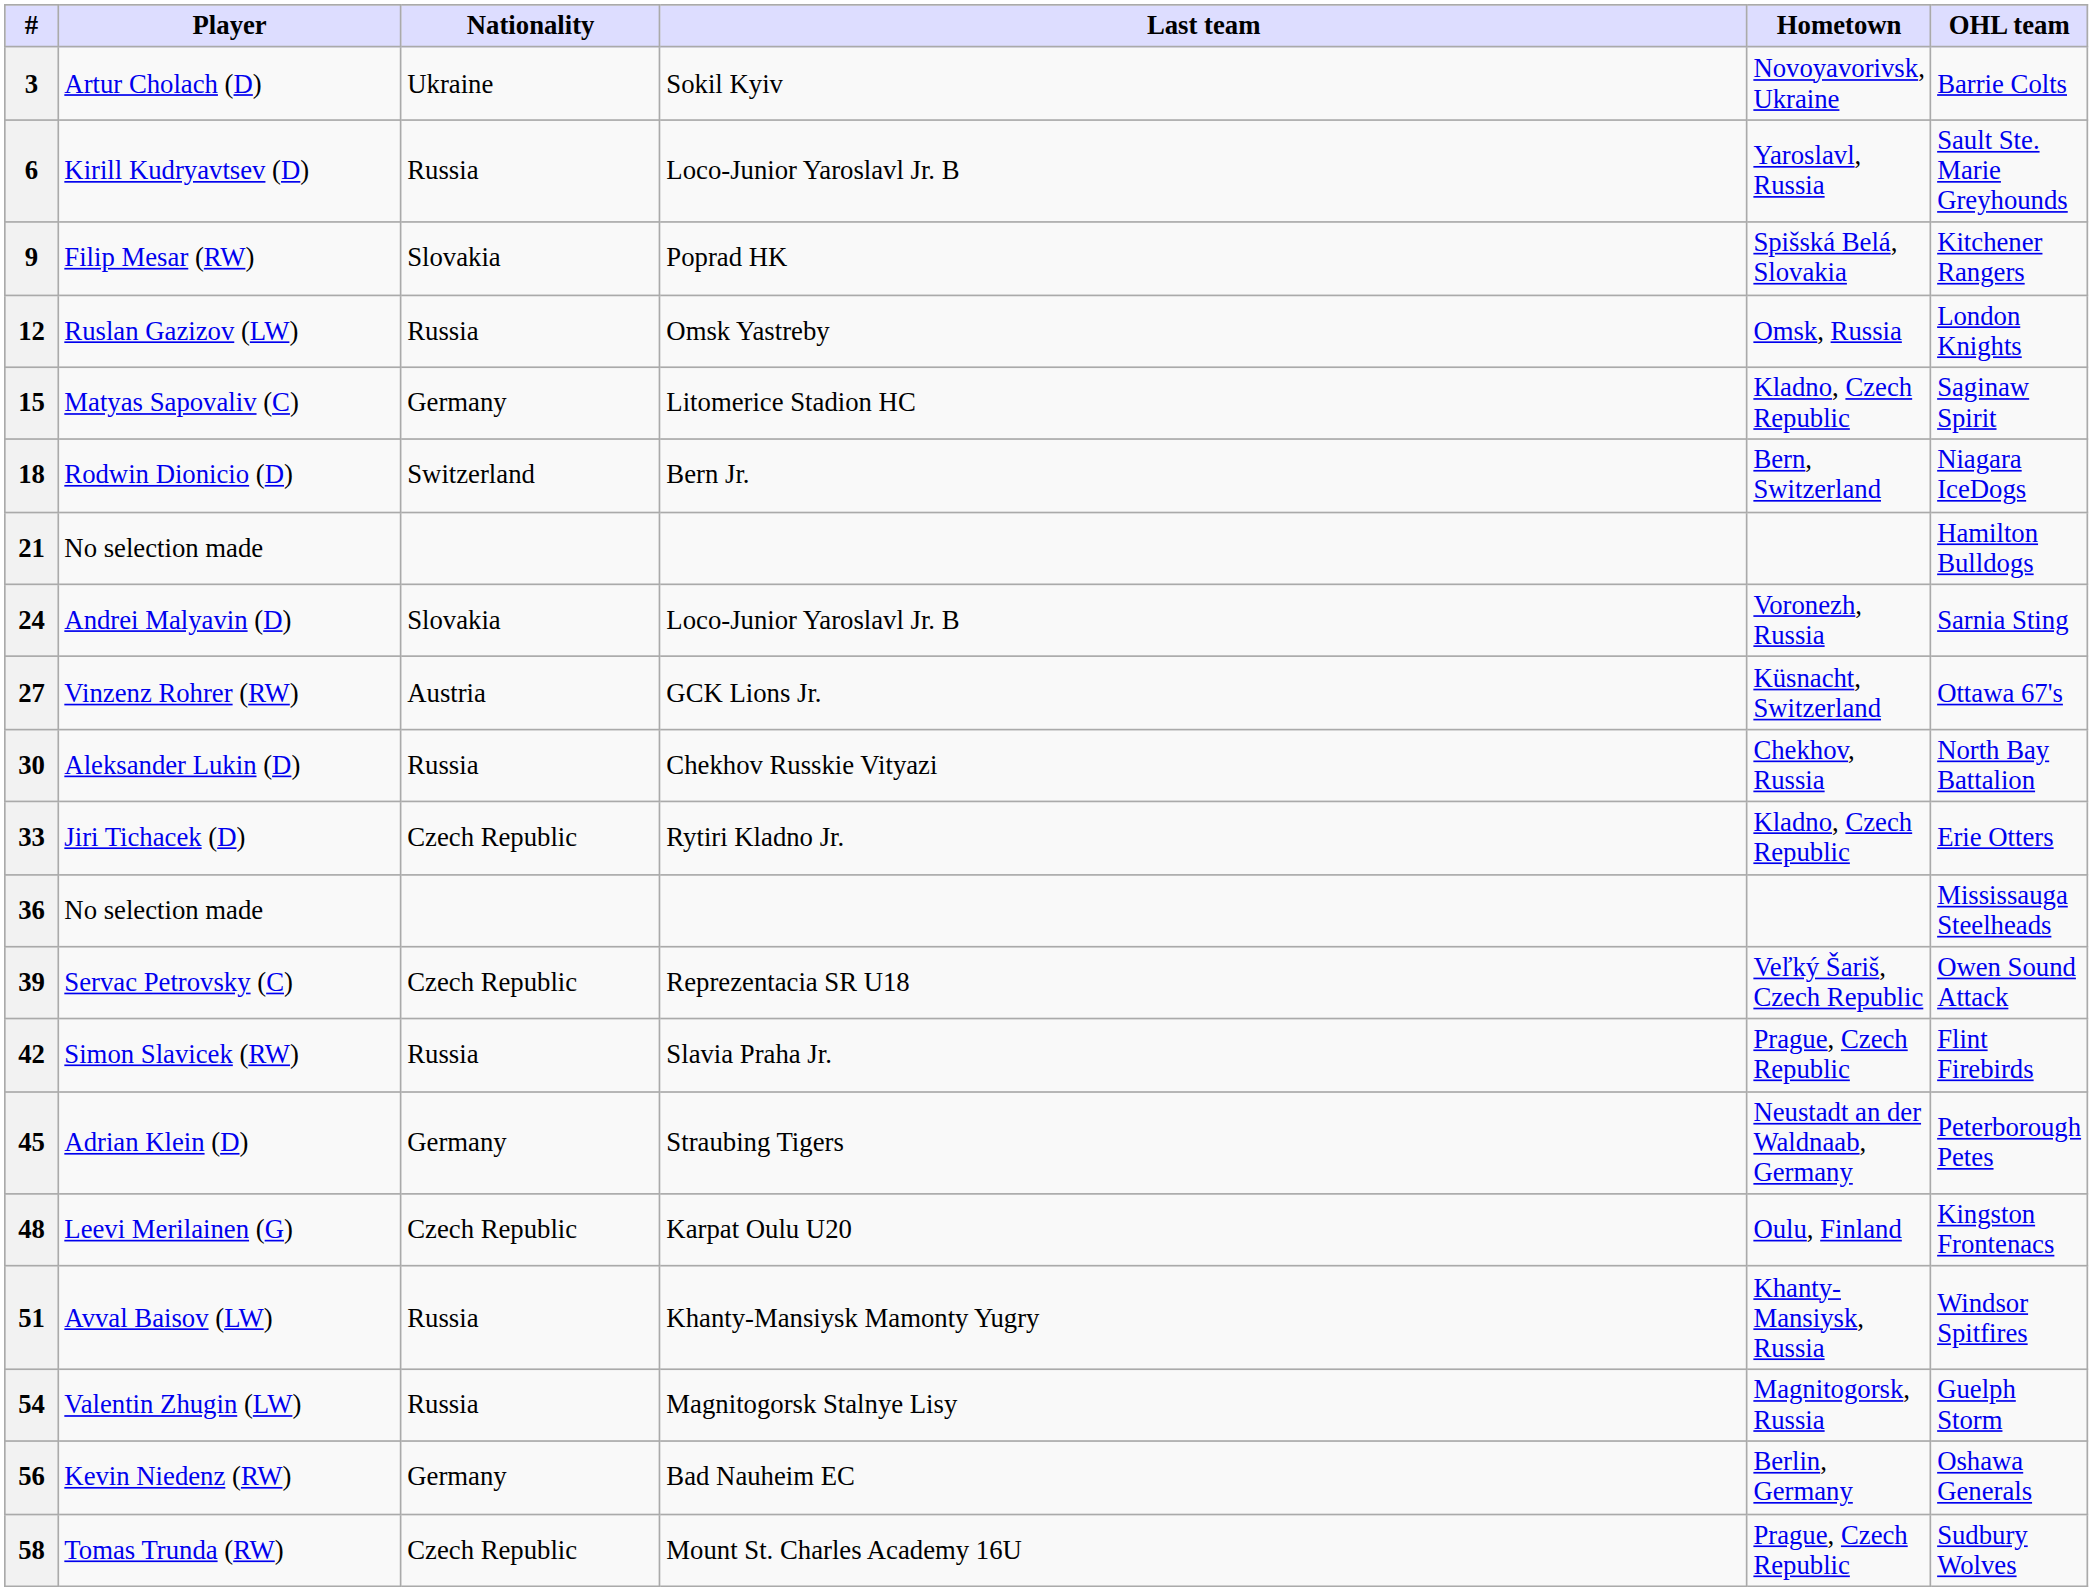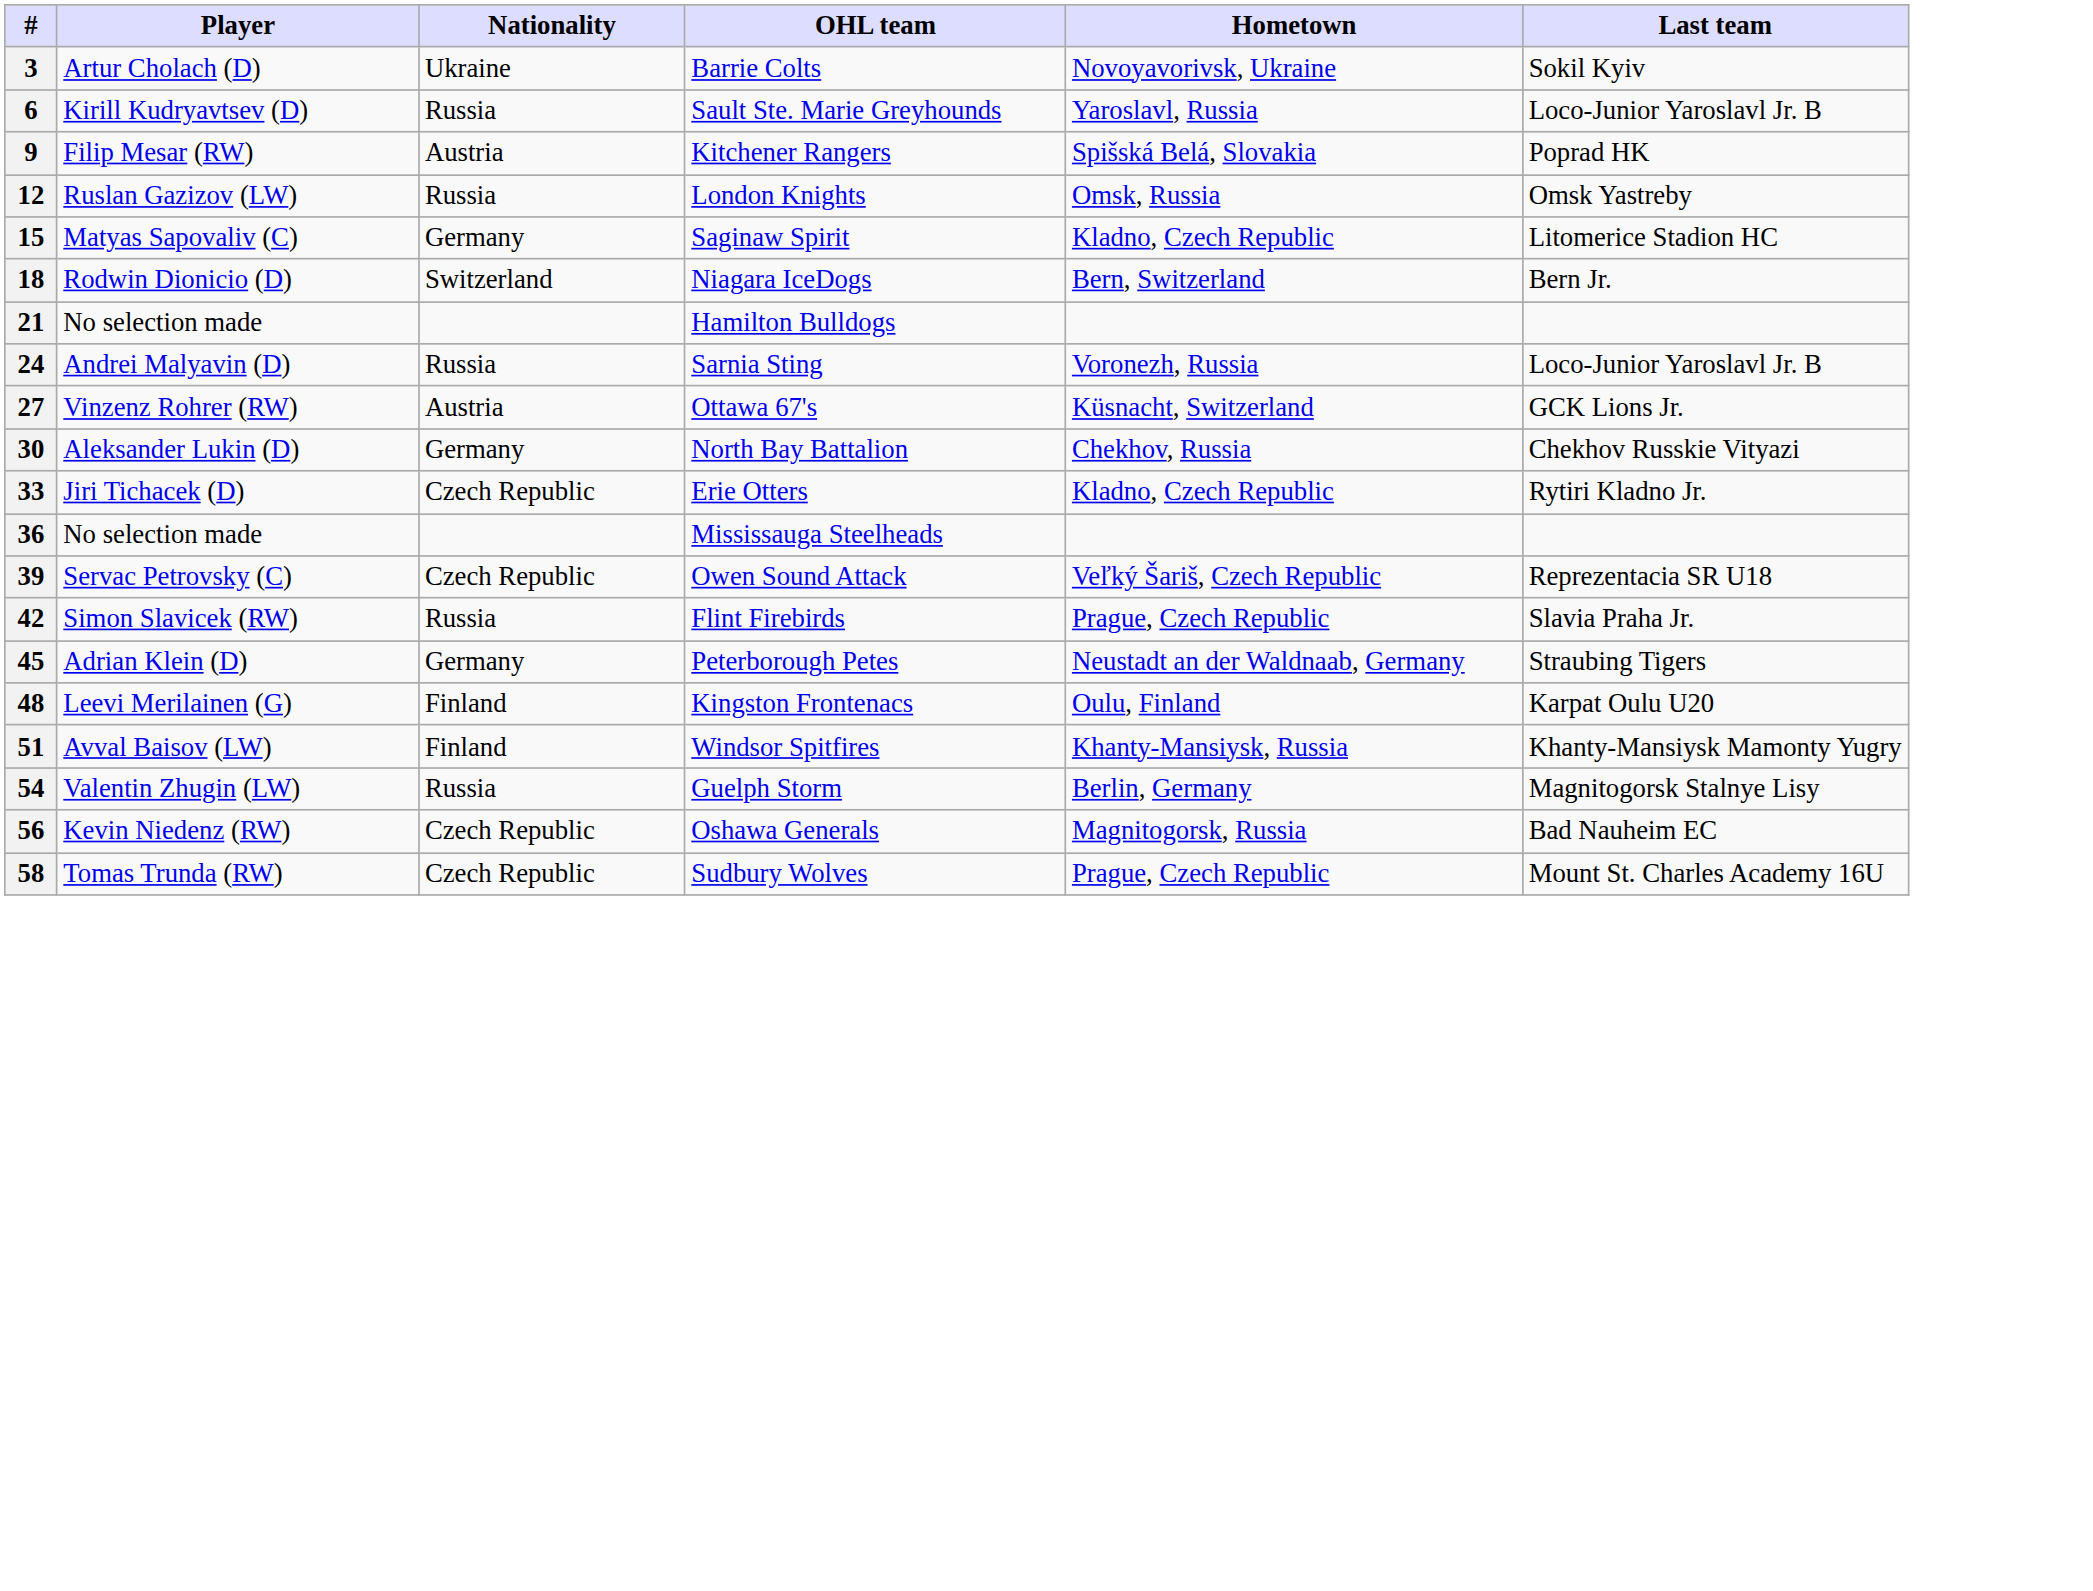columns swapped: OHL team <-> Last team
9 | Nationality: Slovakia -> Austria
24 | Nationality: Slovakia -> Russia
30 | Nationality: Russia -> Germany
48 | Nationality: Czech Republic -> Finland
51 | Nationality: Russia -> Finland
54 | Hometown: Magnitogorsk, Russia -> Berlin, Germany
56 | Nationality: Germany -> Czech Republic
56 | Hometown: Berlin, Germany -> Magnitogorsk, Russia
